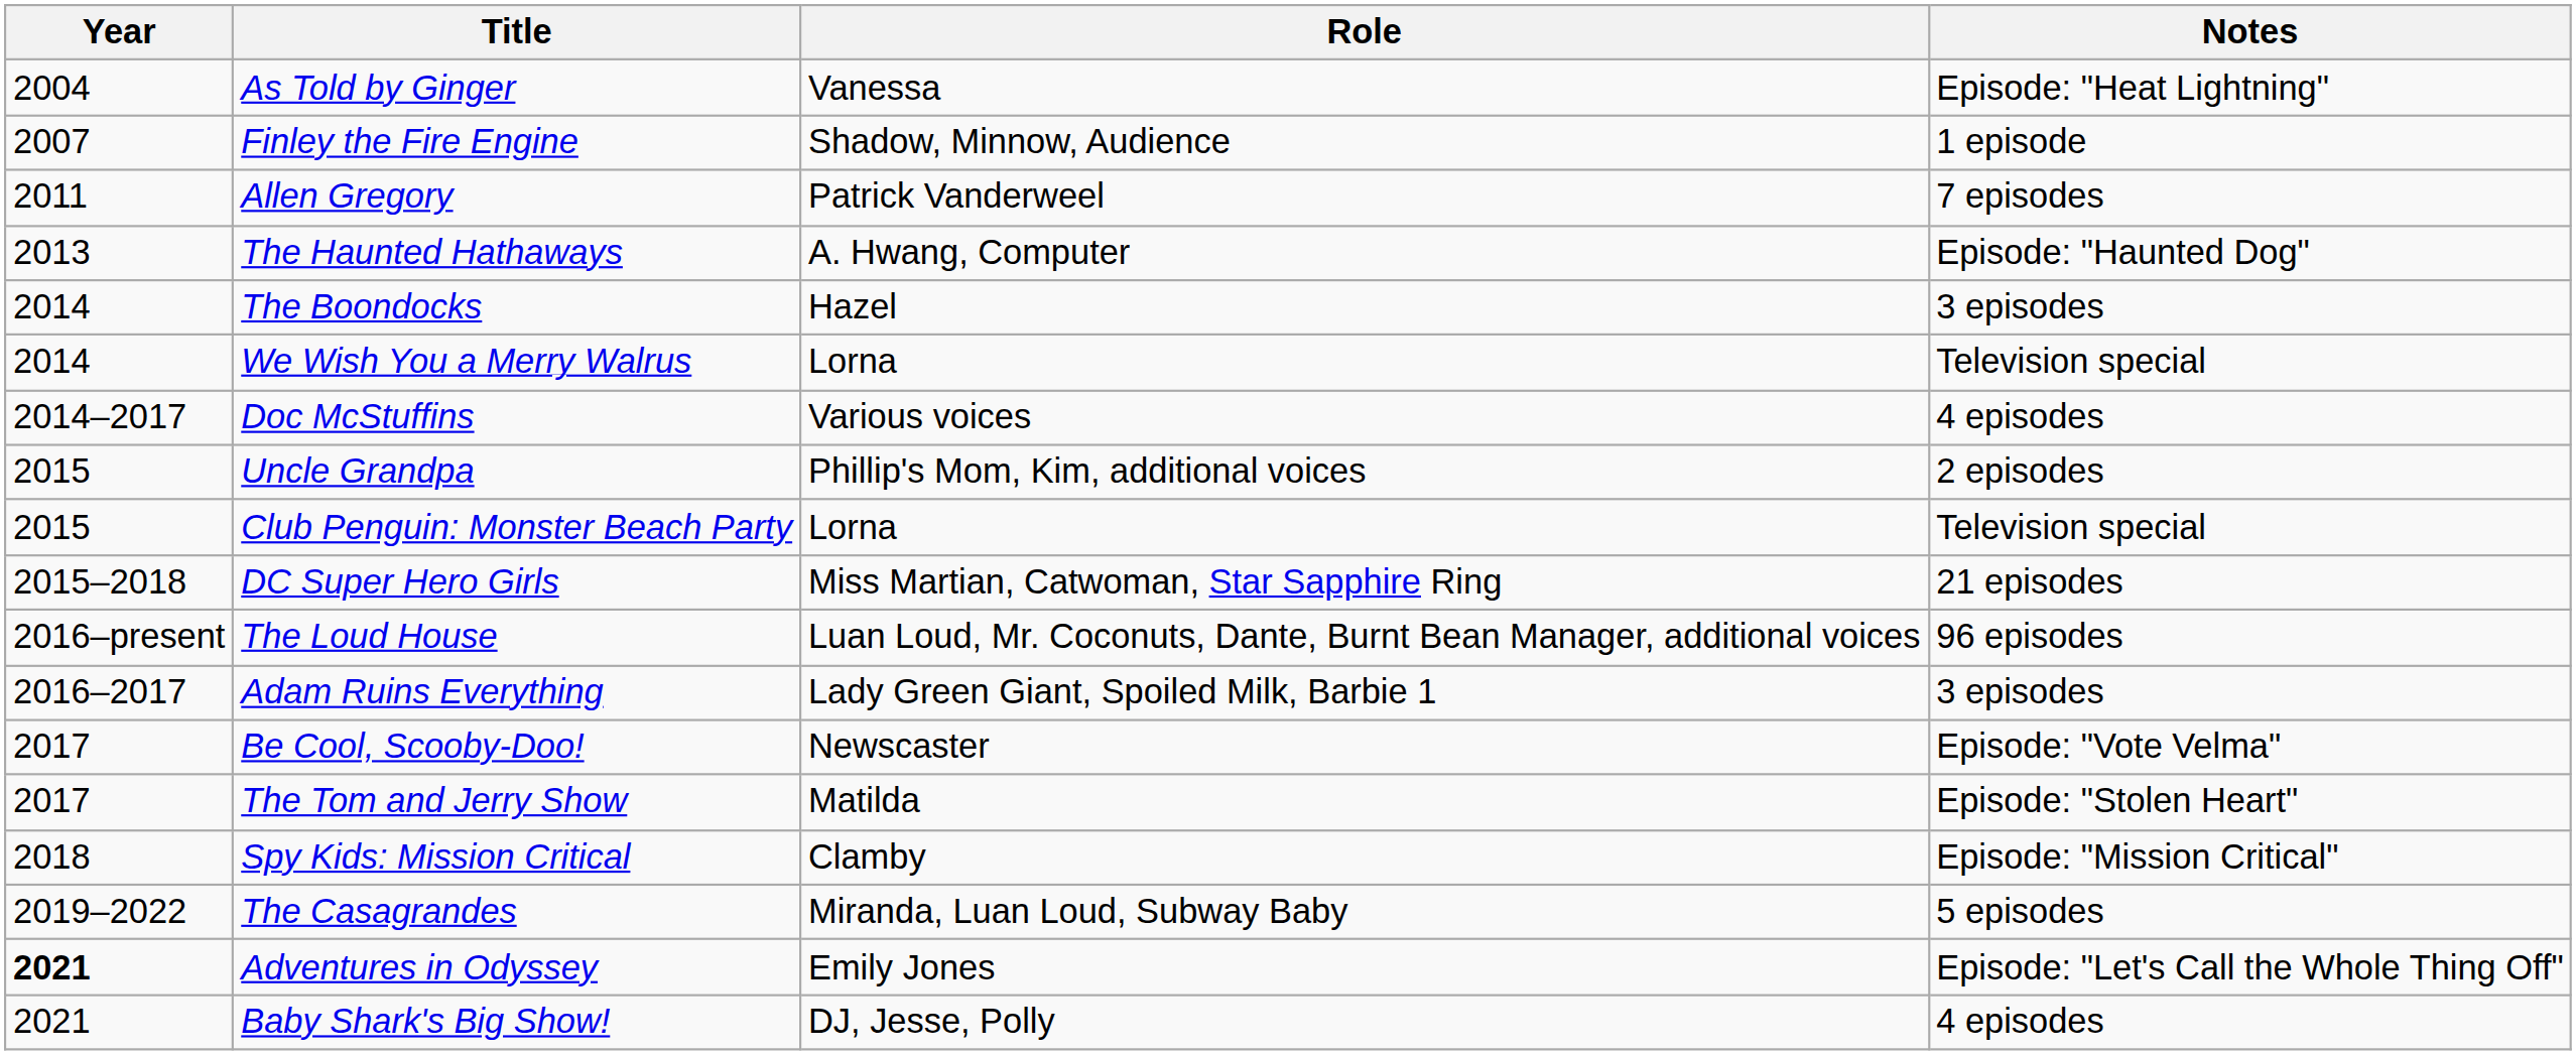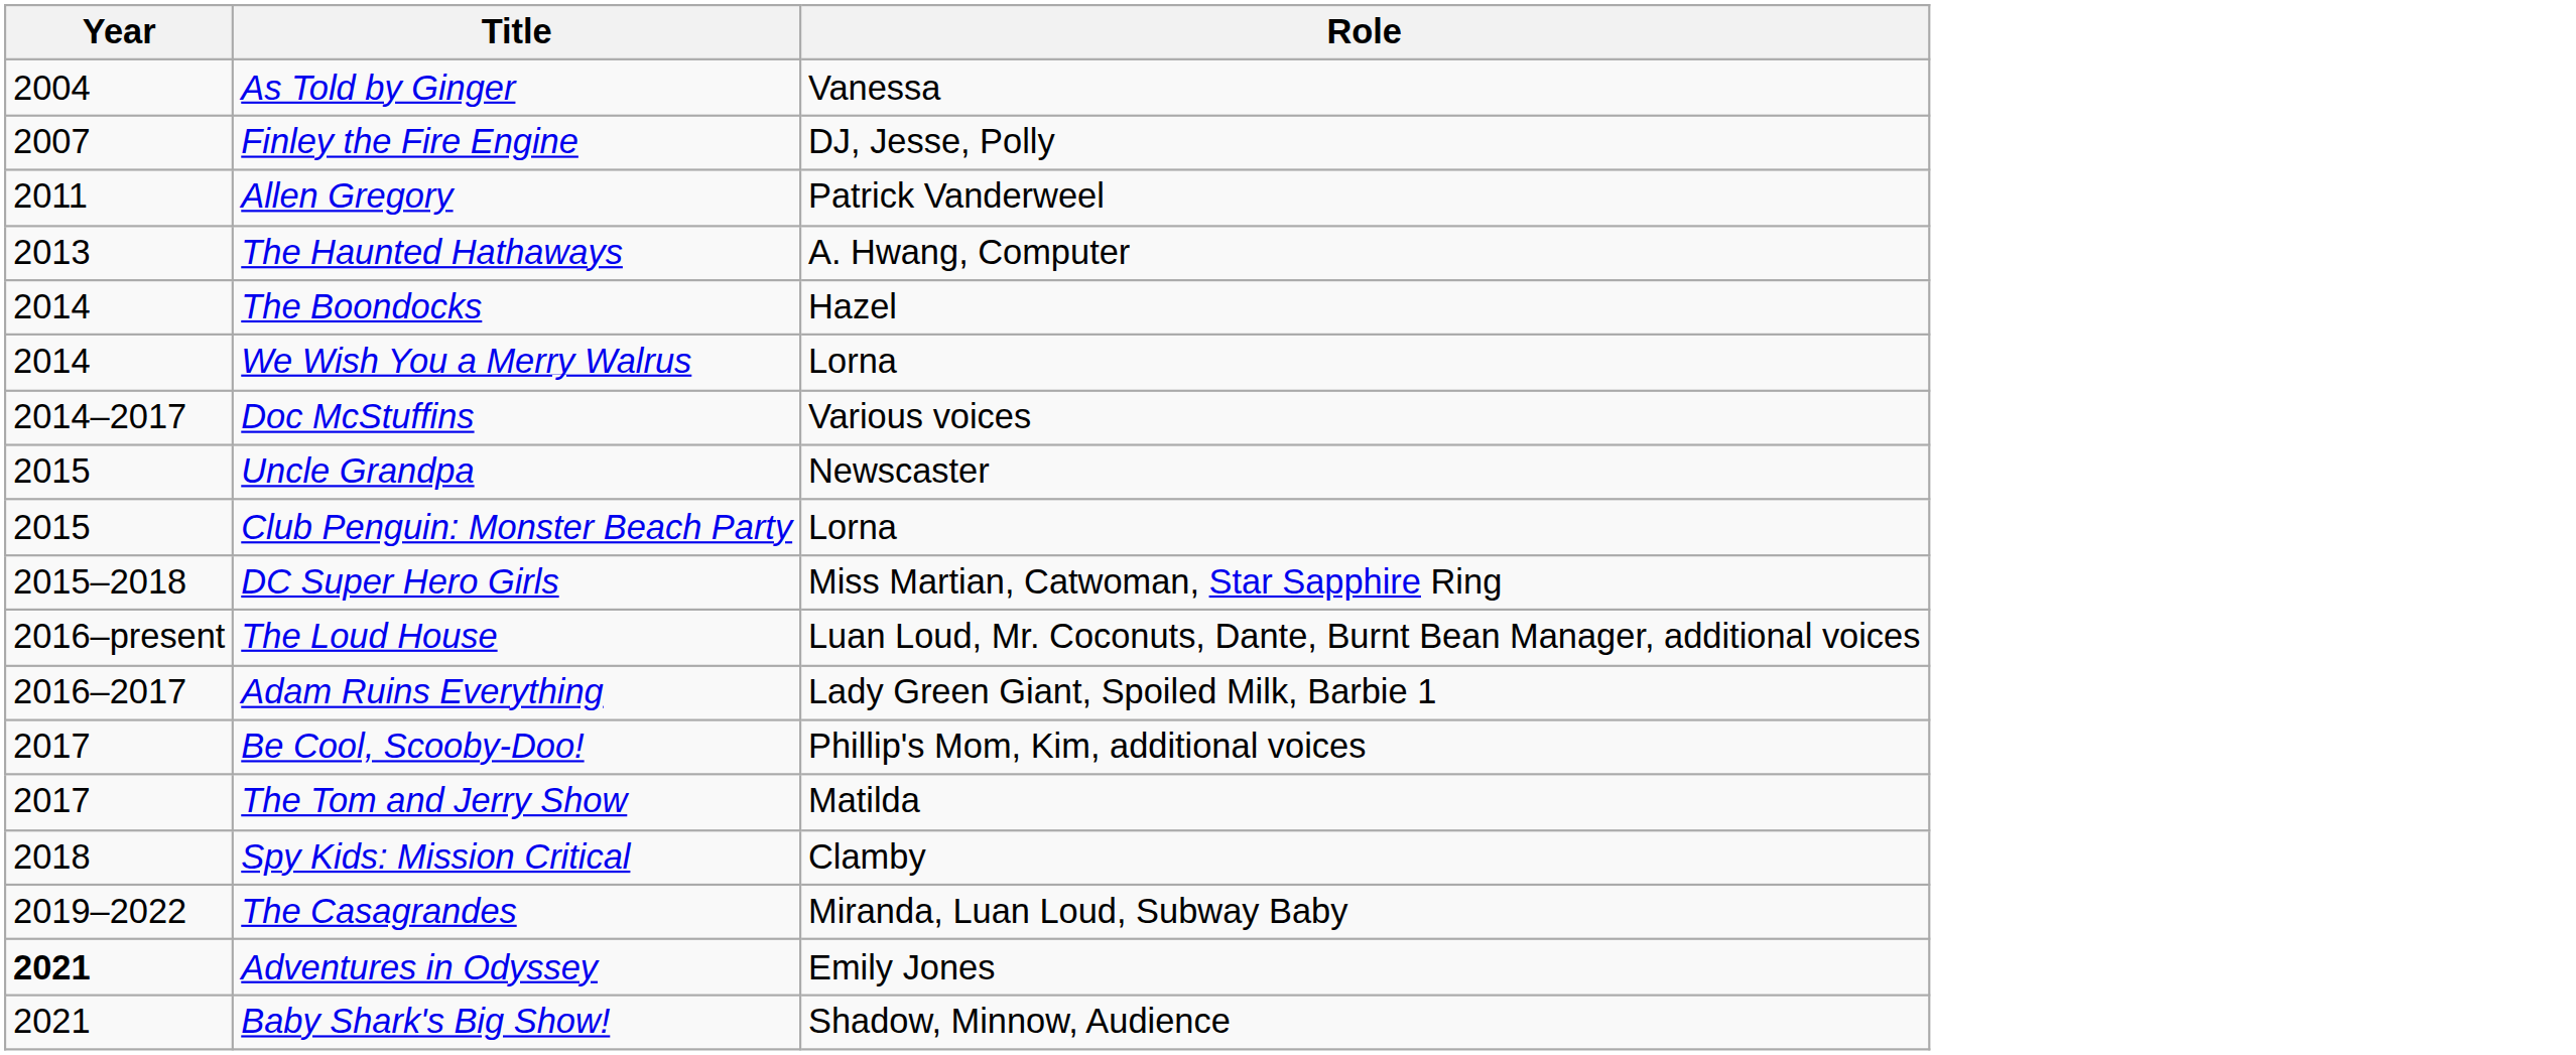- column: Notes | Episode: "Heat Lightning" | 1 episode | 7 episodes | Episode: "Haunted Dog" | 3 episodes | Television special | 4 episodes | 2 episodes | Television special | 21 episodes | 96 episodes | 3 episodes | Episode: "Vote Velma" | Episode: "Stolen Heart" | Episode: "Mission Critical" | 5 episodes | Episode: "Let's Call the Whole Thing Off" | 4 episodes
Finley the Fire Engine | Role: Shadow, Minnow, Audience -> DJ, Jesse, Polly
Uncle Grandpa | Role: Phillip's Mom, Kim, additional voices -> Newscaster
Be Cool, Scooby-Doo! | Role: Newscaster -> Phillip's Mom, Kim, additional voices
Baby Shark's Big Show! | Role: DJ, Jesse, Polly -> Shadow, Minnow, Audience
